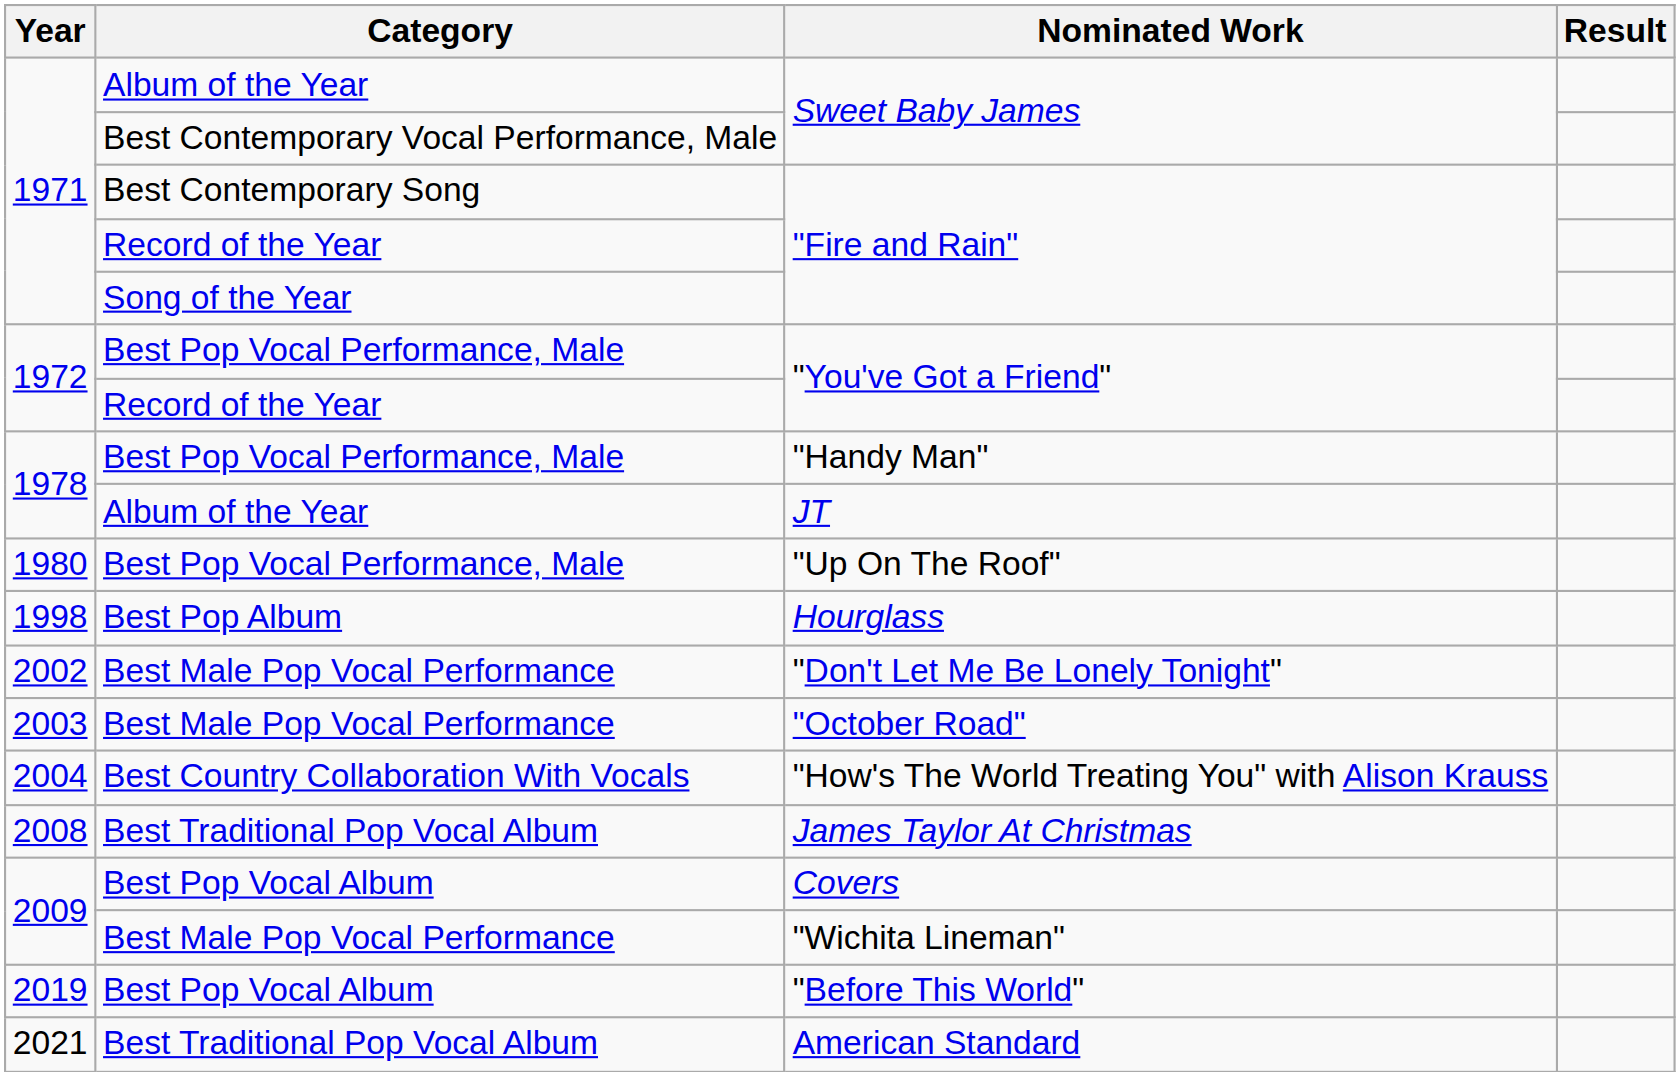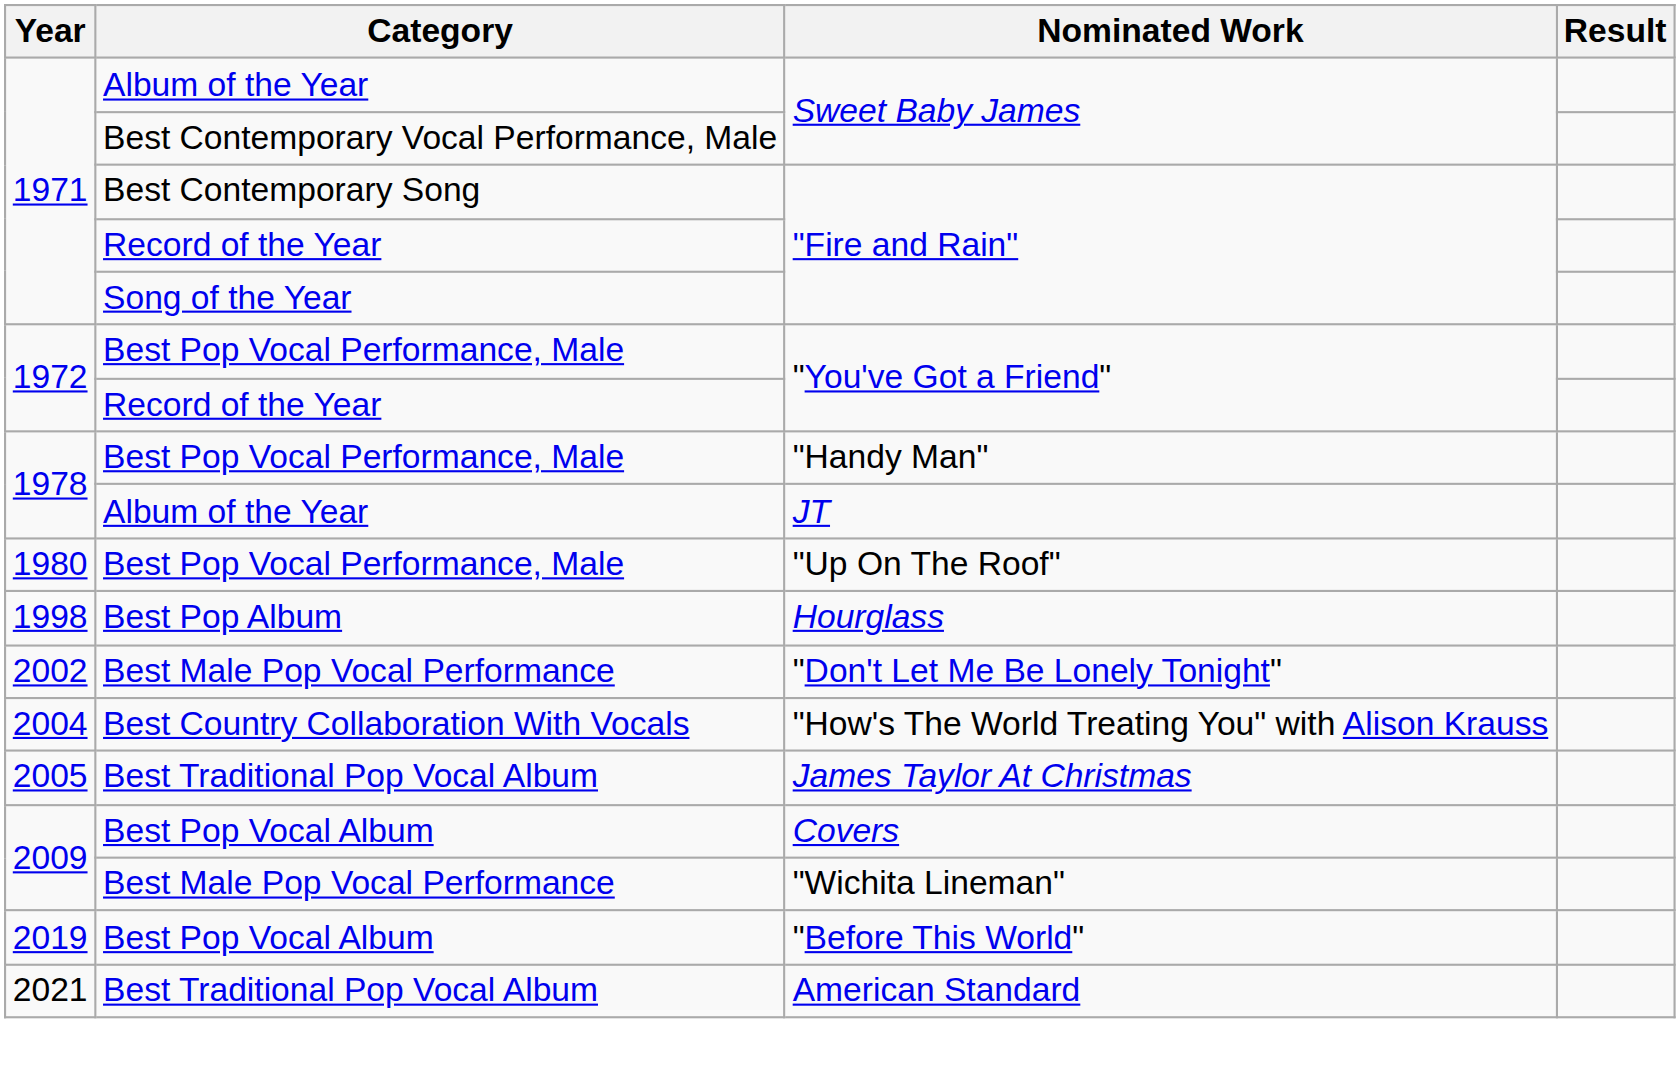- row: 2003 | Best Male Pop Vocal Performance | "October Road"
James Taylor At Christmas | Year: 2008 -> 2005
